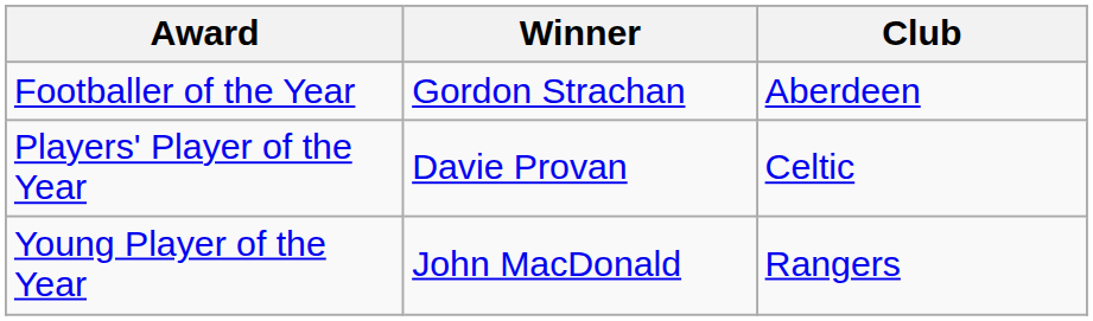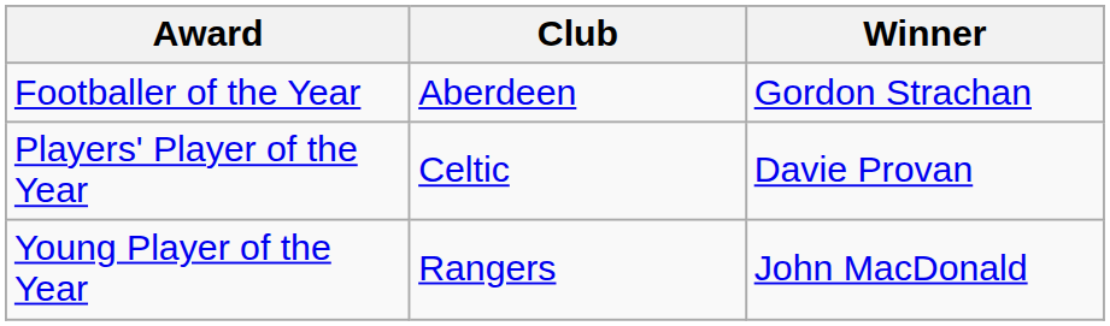columns swapped: Winner <-> Club
